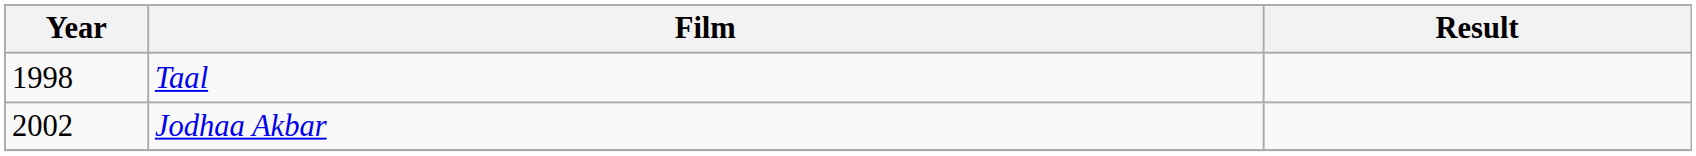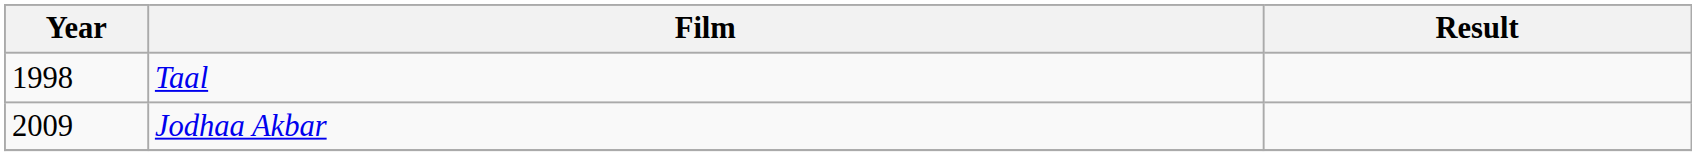Jodhaa Akbar | Year: 2002 -> 2009
